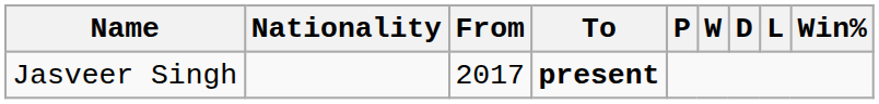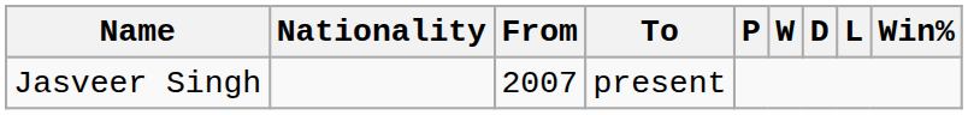Jasveer Singh | From: 2017 -> 2007
Jasveer Singh | To: bold -> normal
